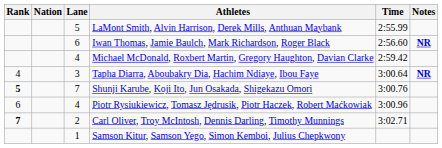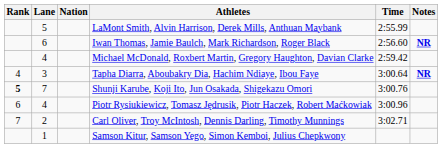columns swapped: Lane <-> Nation
Carl Oliver, Troy McIntosh, Dennis Darling, Timothy Munnings | Rank: bold -> normal
